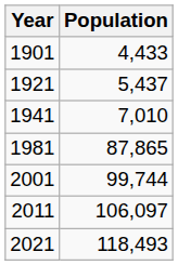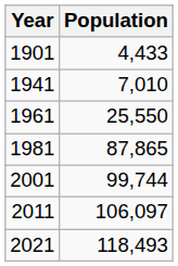- row: 1921 | 5,437
+ row: 1961 | 25,550
